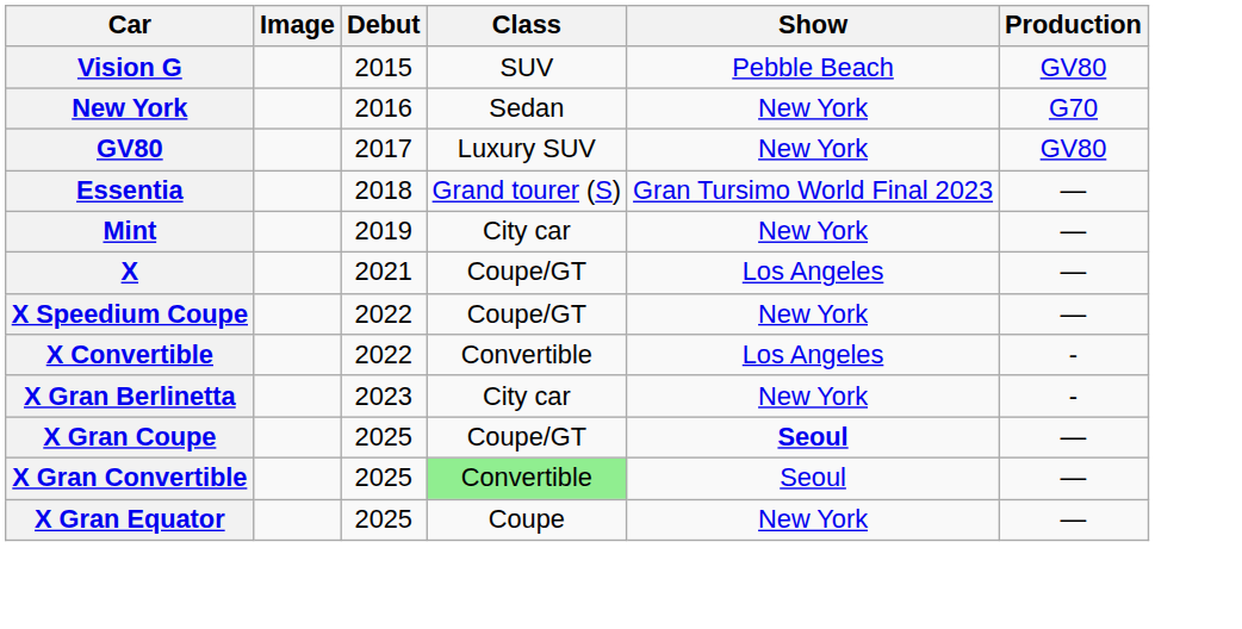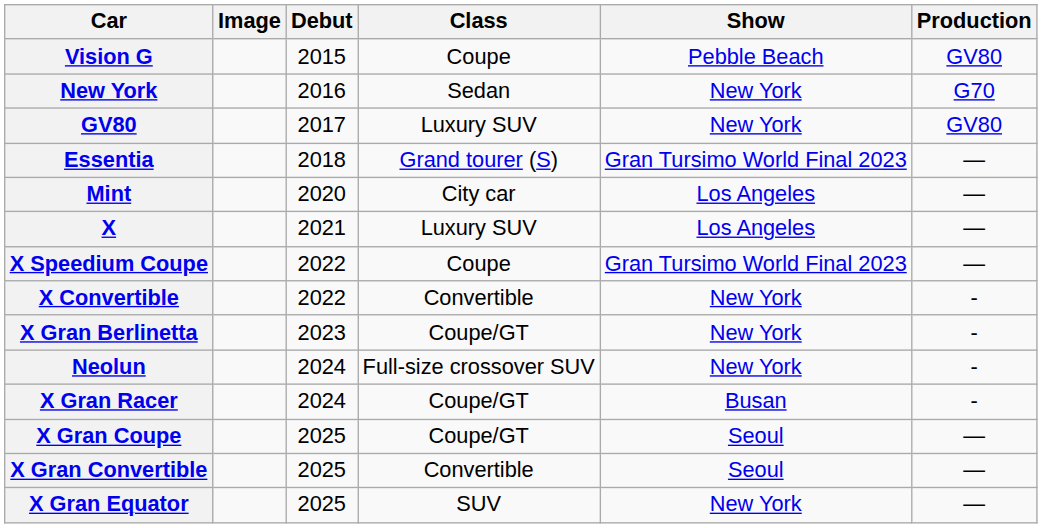Vision G | Class: SUV -> Coupe
Mint | Debut: 2019 -> 2020
Mint | Show: New York -> Los Angeles
X | Class: Coupe/GT -> Luxury SUV
X Speedium Coupe | Class: Coupe/GT -> Coupe
X Speedium Coupe | Show: New York -> Gran Tursimo World Final 2023
X Convertible | Show: Los Angeles -> New York
X Gran Berlinetta | Class: City car -> Coupe/GT
+ row: Neolun | 2024 | Full-size crossover SUV | New York | -
+ row: X Gran Racer | 2024 | Coupe/GT | Busan | -
X Gran Coupe | Show: bold -> normal
X Gran Convertible | Class: lightgreen background -> no background
X Gran Equator | Class: Coupe -> SUV
